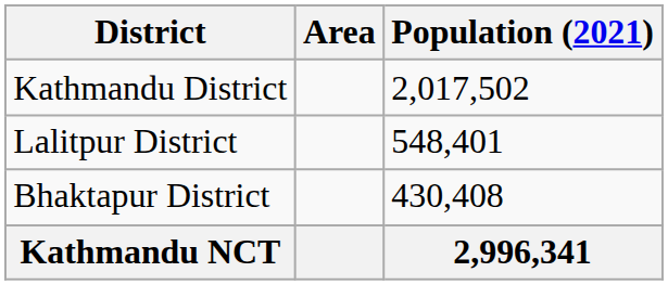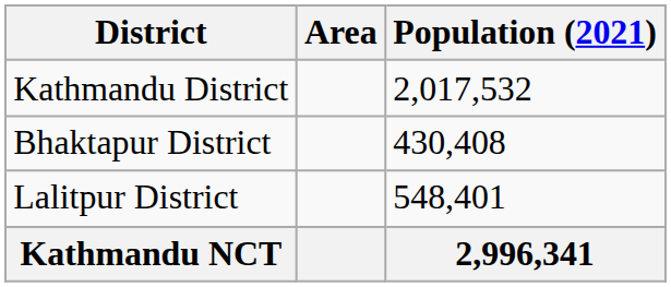Kathmandu District | Population (2021): 2,017,502 -> 2,017,532
rows swapped: Bhaktapur District <-> Lalitpur District
